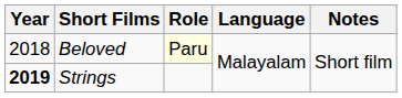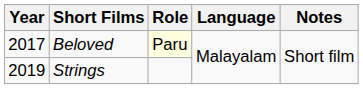Beloved | Year: 2018 -> 2017
Strings | Year: bold -> normal
